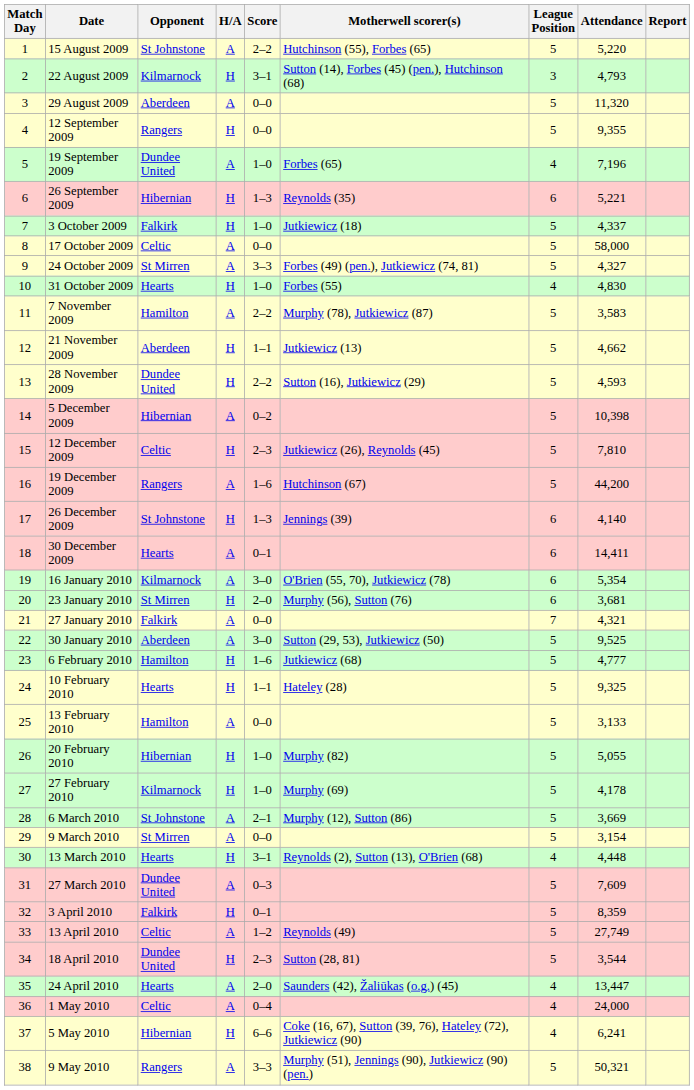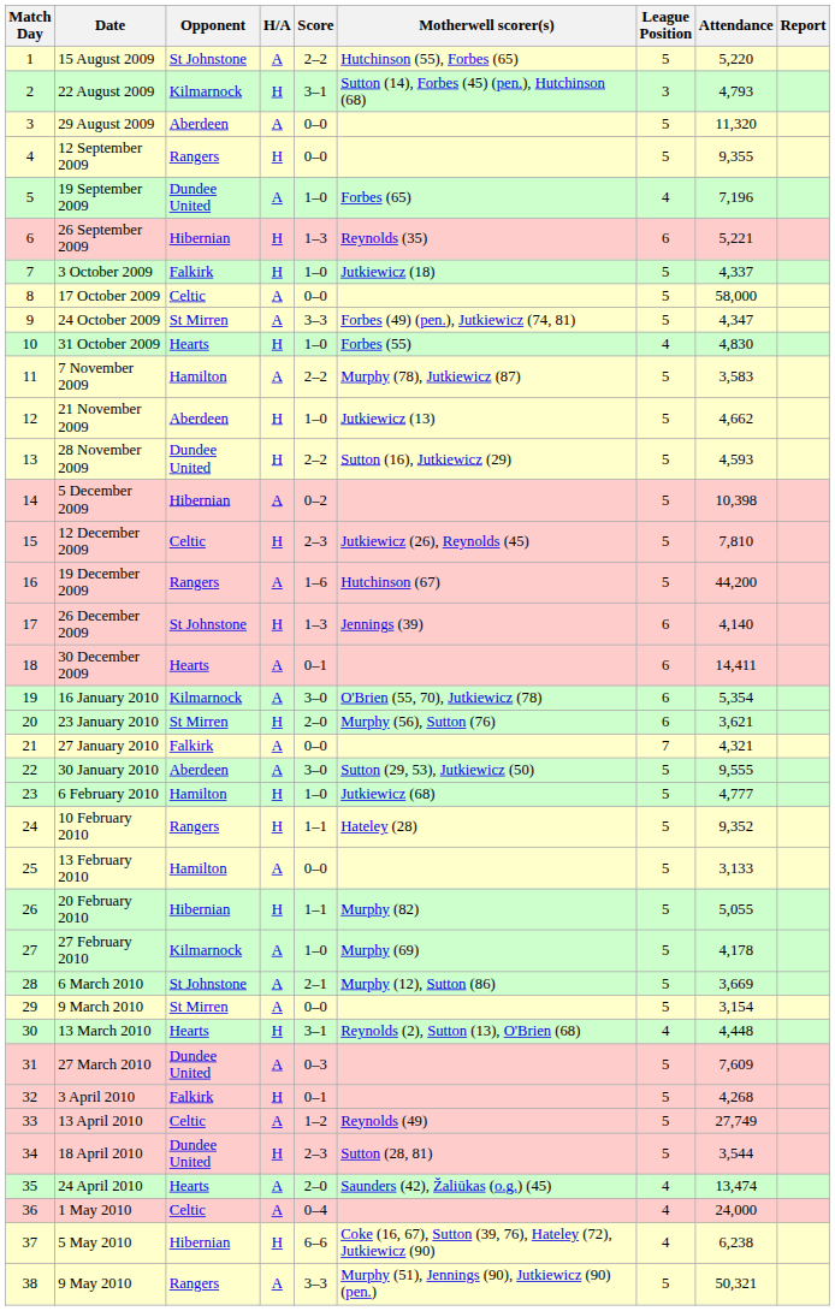24 October 2009 | Attendance: 4,327 -> 4,347
21 November 2009 | Score: 1–1 -> 1–0
23 January 2010 | Attendance: 3,681 -> 3,621
30 January 2010 | Attendance: 9,525 -> 9,555
6 February 2010 | Score: 1–6 -> 1–0
10 February 2010 | Opponent: Hearts -> Rangers
10 February 2010 | Attendance: 9,325 -> 9,352
20 February 2010 | Score: 1–0 -> 1–1
27 February 2010 | H/A: H -> A
3 April 2010 | Attendance: 8,359 -> 4,268
24 April 2010 | Attendance: 13,447 -> 13,474
5 May 2010 | Attendance: 6,241 -> 6,238
